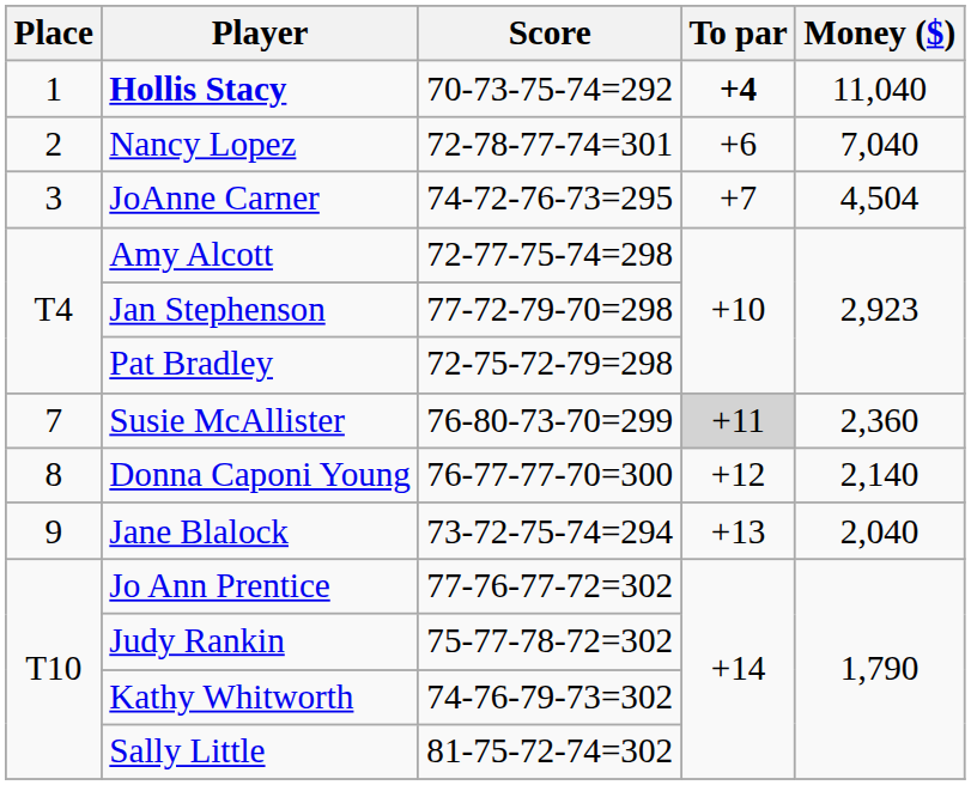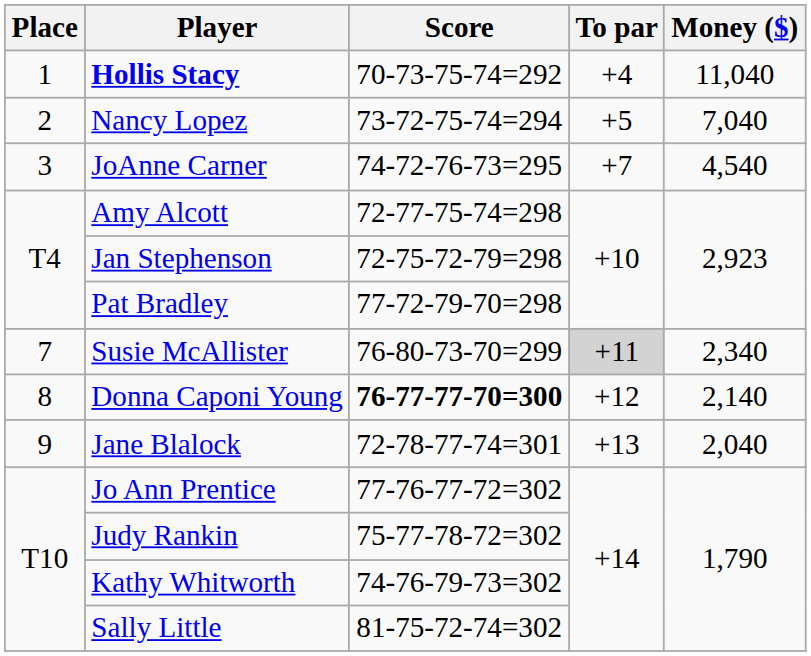Hollis Stacy | To par: bold -> normal
Nancy Lopez | Score: 72-78-77-74=301 -> 73-72-75-74=294
Nancy Lopez | To par: +6 -> +5
JoAnne Carner | Money ($): 4,504 -> 4,540
Jan Stephenson | Score: 77-72-79-70=298 -> 72-75-72-79=298
Pat Bradley | Score: 72-75-72-79=298 -> 77-72-79-70=298
Susie McAllister | Money ($): 2,360 -> 2,340
Donna Caponi Young | Score: normal -> bold
Jane Blalock | Score: 73-72-75-74=294 -> 72-78-77-74=301
